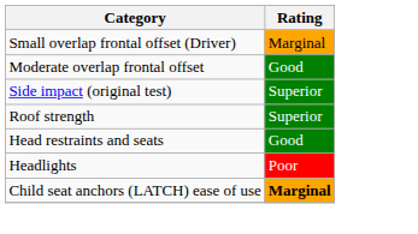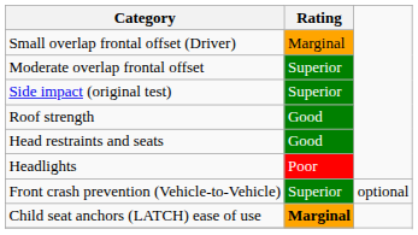Moderate overlap frontal offset | Rating: Good -> Superior
Roof strength | Rating: Superior -> Good
+ row: Front crash prevention (Vehicle-to-Vehicle) | Superior | optional
